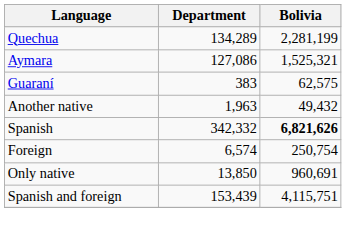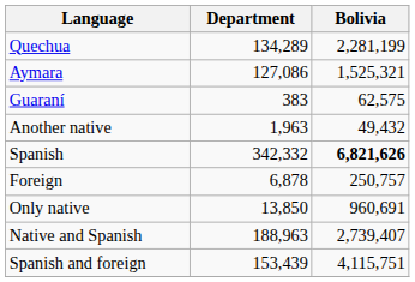Foreign | Department: 6,574 -> 6,878
Foreign | Bolivia: 250,754 -> 250,757
+ row: Native and Spanish | 188,963 | 2,739,407
